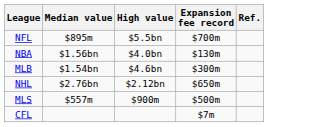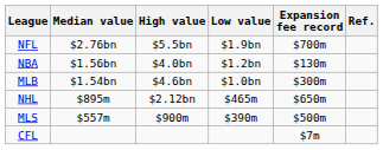+ column: Low value | $1.9bn | $1.2bn | $1.0bn | $465m | $390m
NFL | Median value: $895m -> $2.76bn
NHL | Median value: $2.76bn -> $895m
